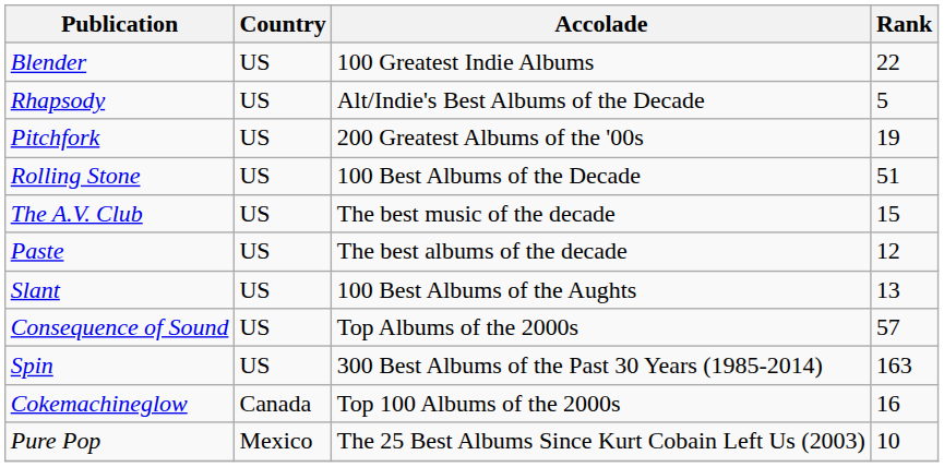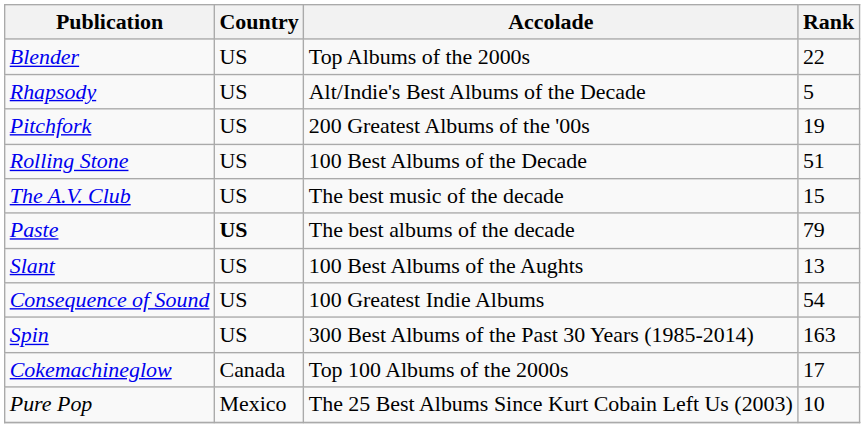Blender | Accolade: 100 Greatest Indie Albums -> Top Albums of the 2000s
Paste | Country: normal -> bold
Paste | Rank: 12 -> 79
Consequence of Sound | Accolade: Top Albums of the 2000s -> 100 Greatest Indie Albums
Consequence of Sound | Rank: 57 -> 54
Cokemachineglow | Rank: 16 -> 17
